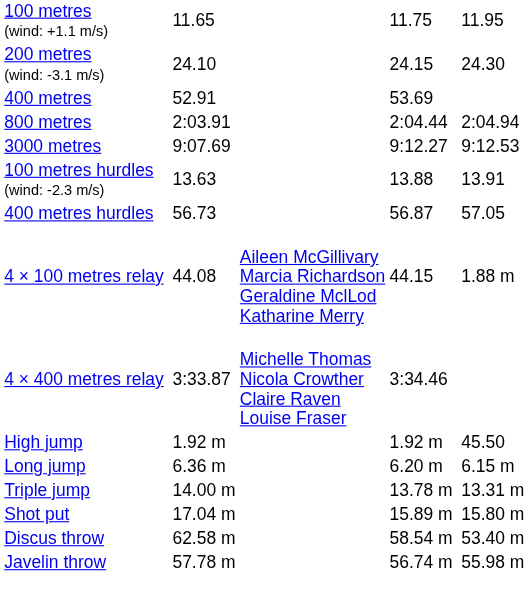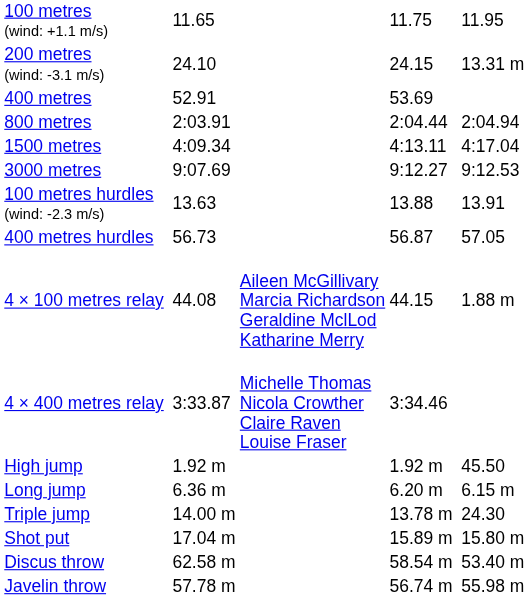200 metres (wind: -3.1 m/s) | column 7: 24.30 -> 13.31 m
+ row: 1500 metres | 4:09.34 | 4:13.11 | 4:17.04
Triple jump | column 7: 13.31 m -> 24.30
